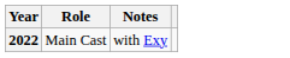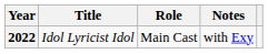+ column: Title | Idol Lyricist Idol
